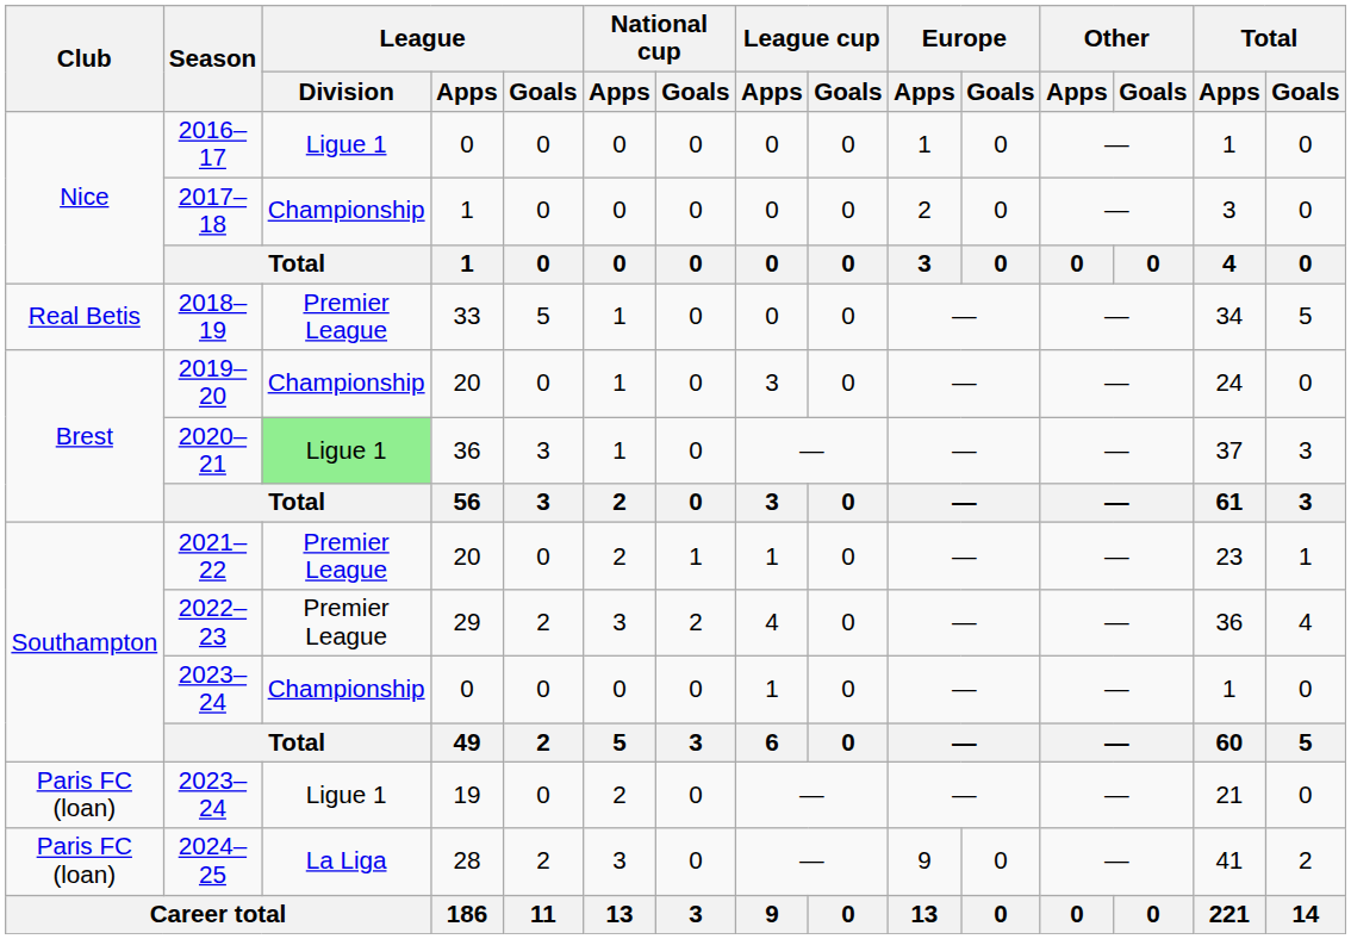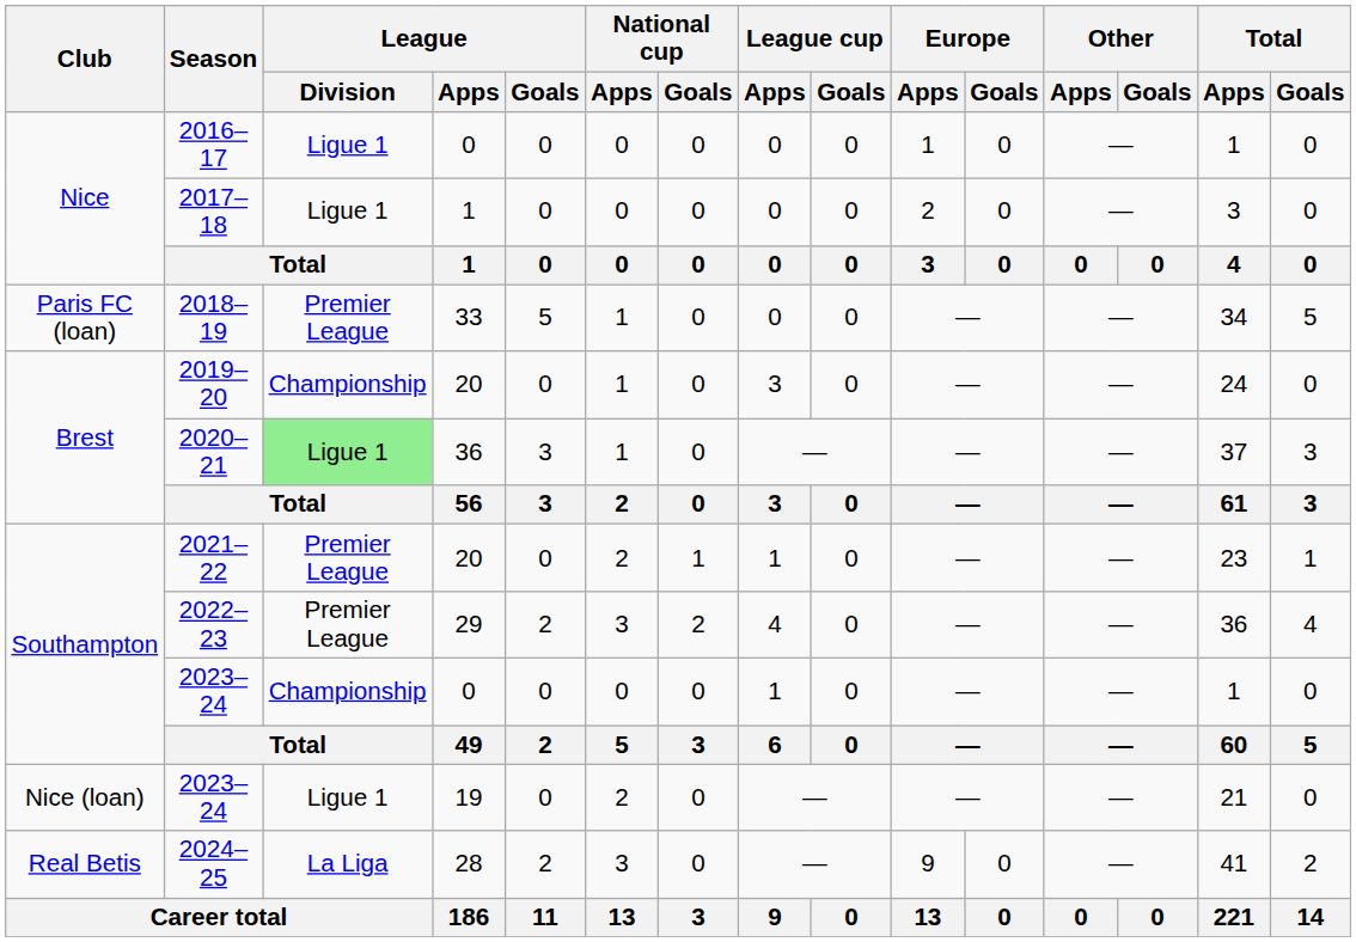2017–18 | League / Division: Championship -> Ligue 1
2018–19 | Club: Real Betis -> Paris FC (loan)
2023–24 / 19 | Club: Paris FC (loan) -> Nice (loan)
2024–25 | Club: Paris FC (loan) -> Real Betis
